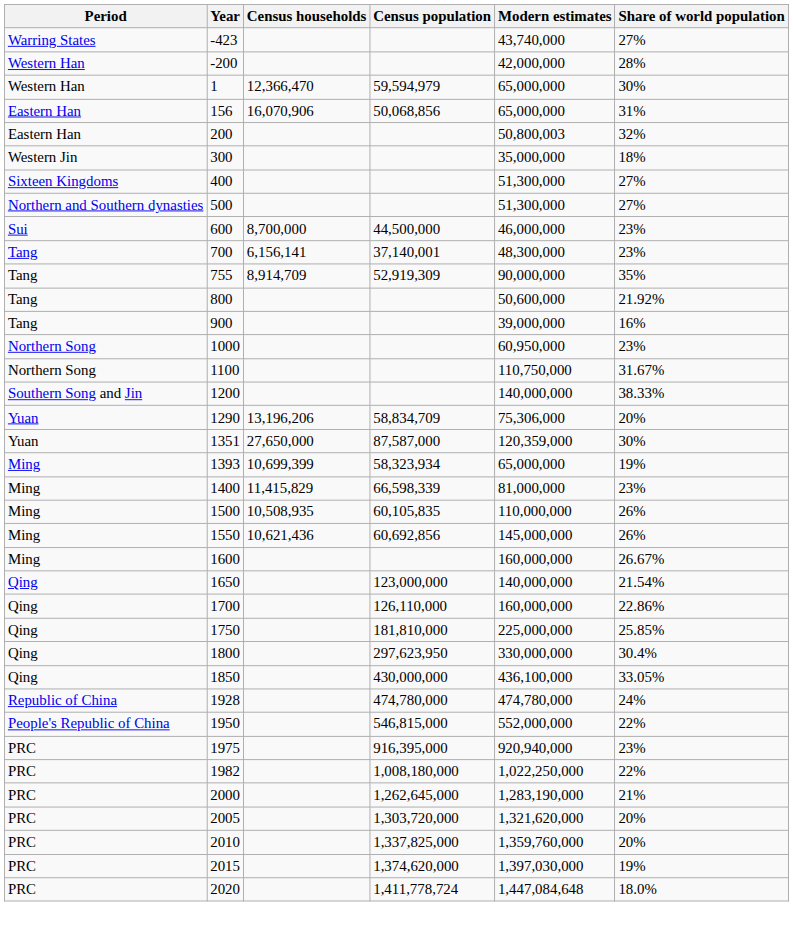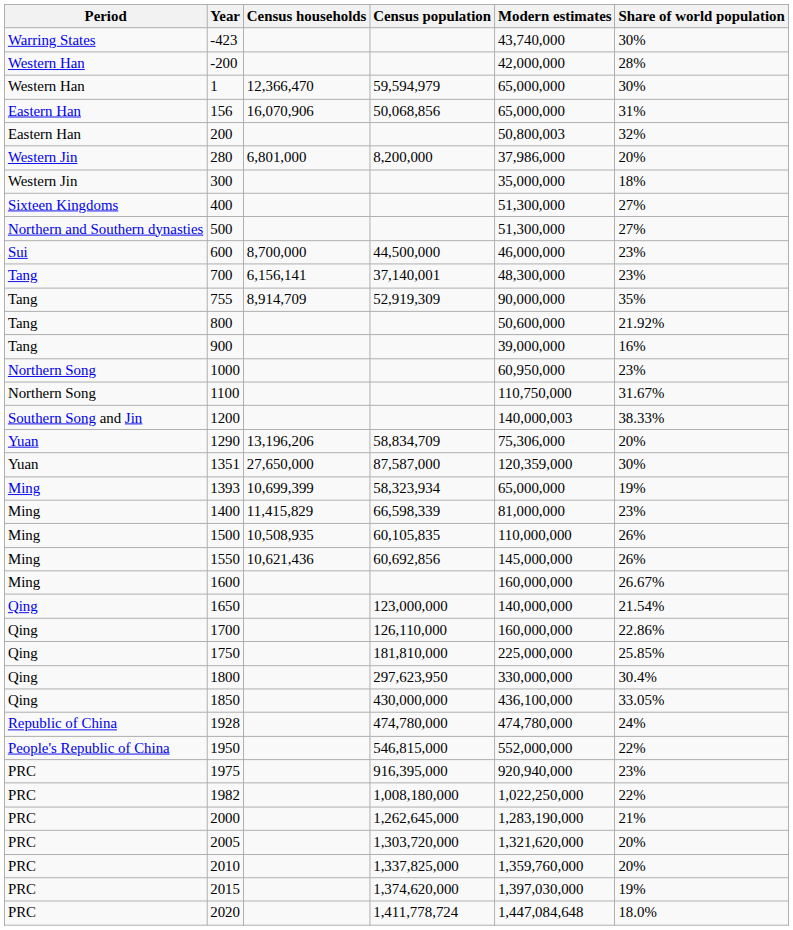-423 | Share of world population: 27% -> 30%
+ row: Western Jin | 280 | 6,801,000 | 8,200,000 | 37,986,000 | 20%
1200 | Modern estimates: 140,000,000 -> 140,000,003
